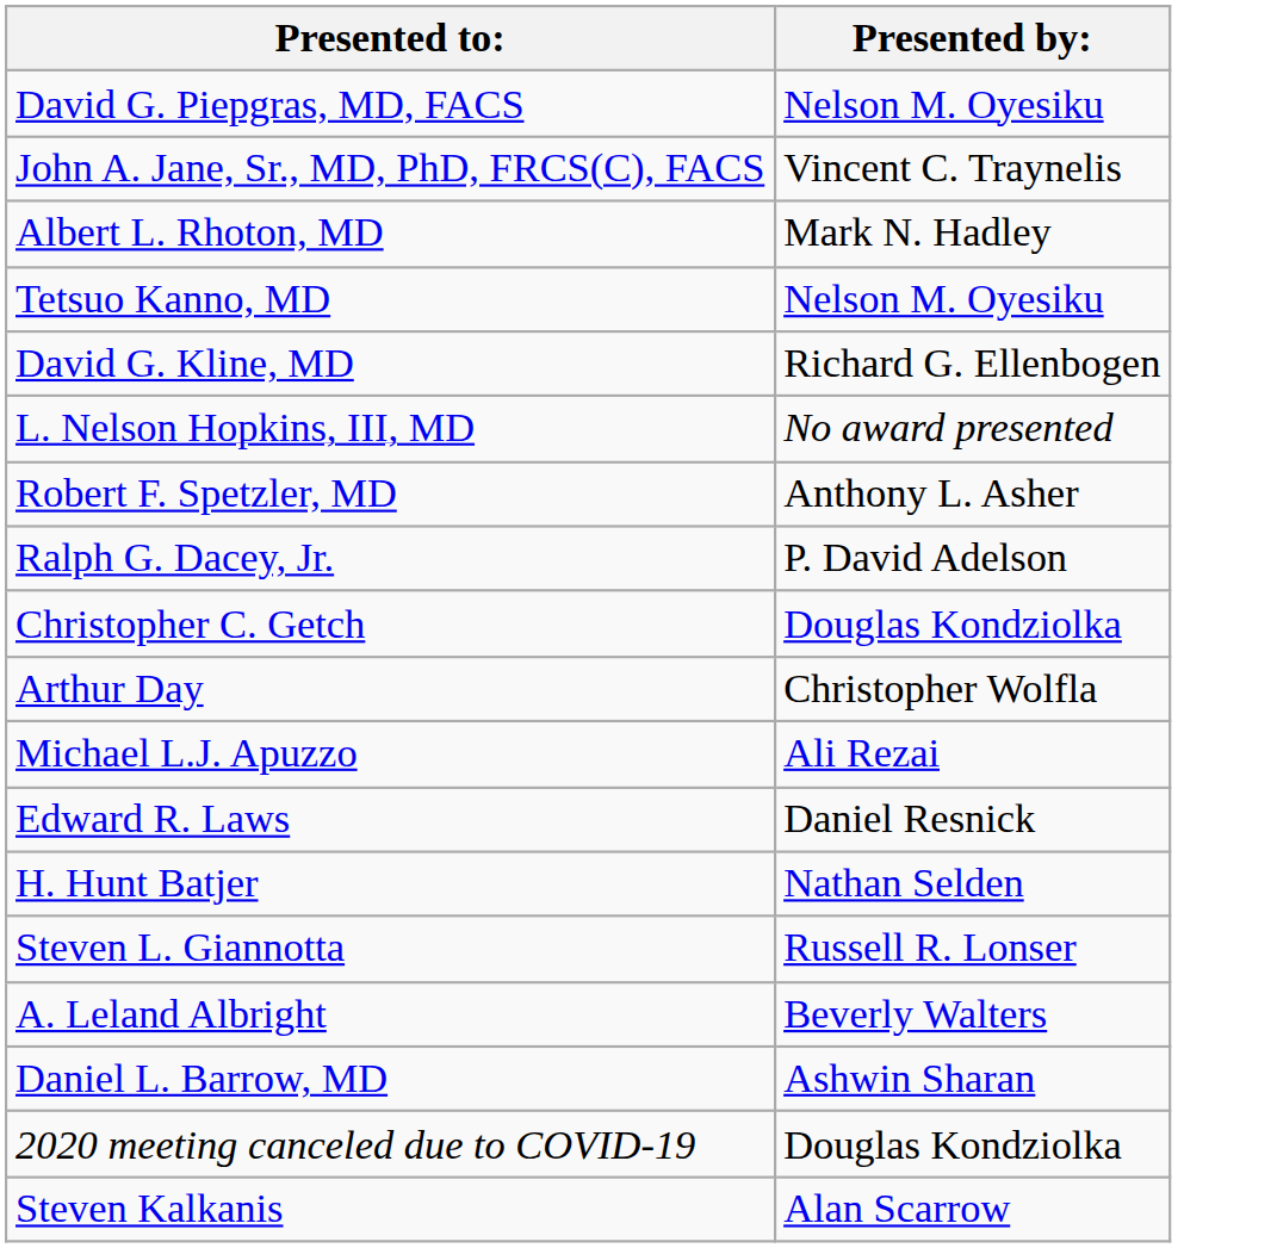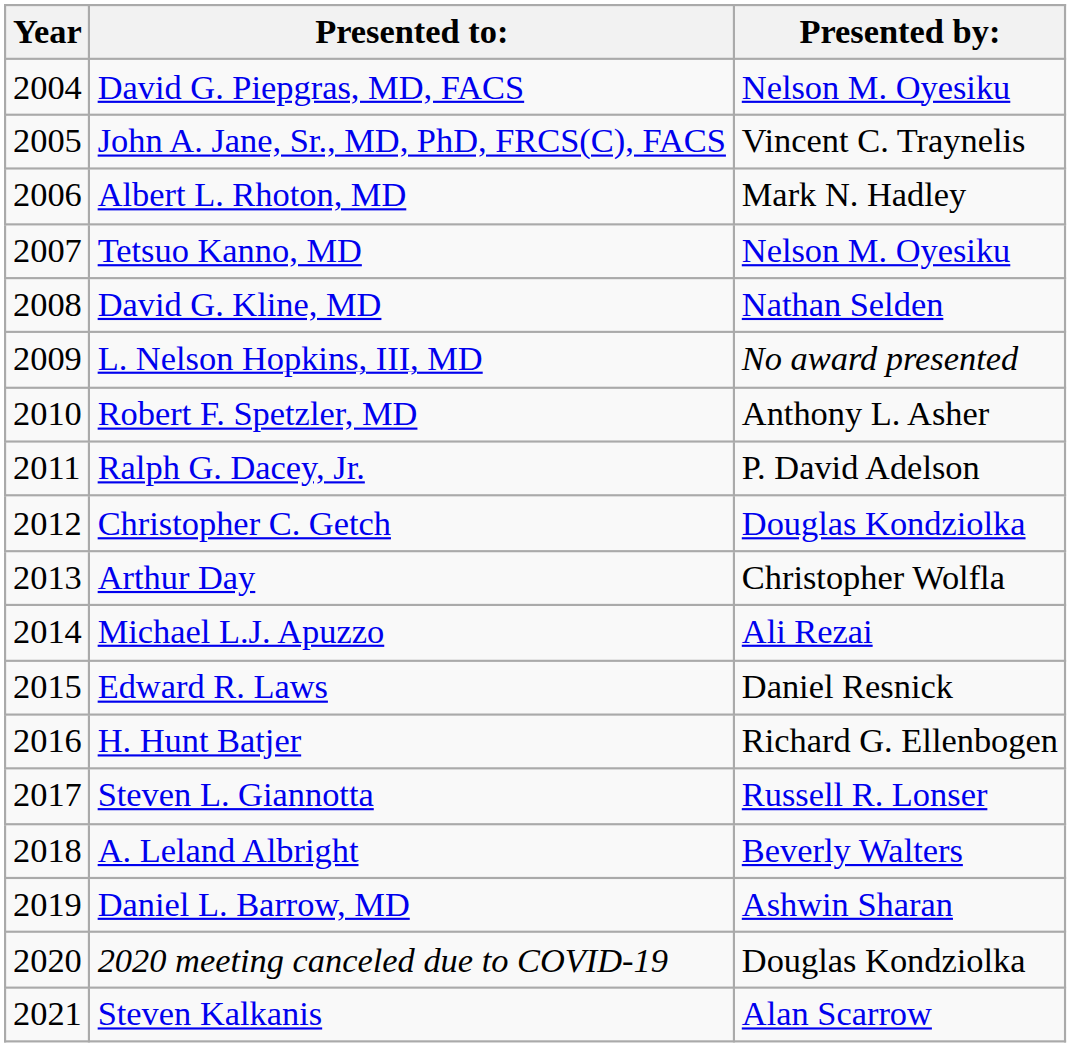+ column: Year | 2004 | 2005 | 2006 | 2007 | 2008 | 2009 | 2010 | 2011 | 2012 | 2013 | 2014 | 2015 | 2016 | 2017 | 2018 | 2019 | 2020 | 2021
David G. Kline, MD | Presented by:: Richard G. Ellenbogen -> Nathan Selden
H. Hunt Batjer | Presented by:: Nathan Selden -> Richard G. Ellenbogen
